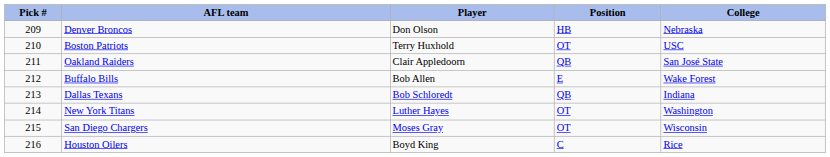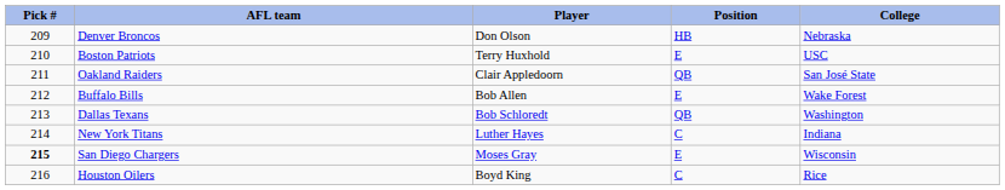Boston Patriots | Position: OT -> E
Dallas Texans | College: Indiana -> Washington
New York Titans | Position: OT -> C
New York Titans | College: Washington -> Indiana
San Diego Chargers | Pick #: normal -> bold
San Diego Chargers | Position: OT -> E
